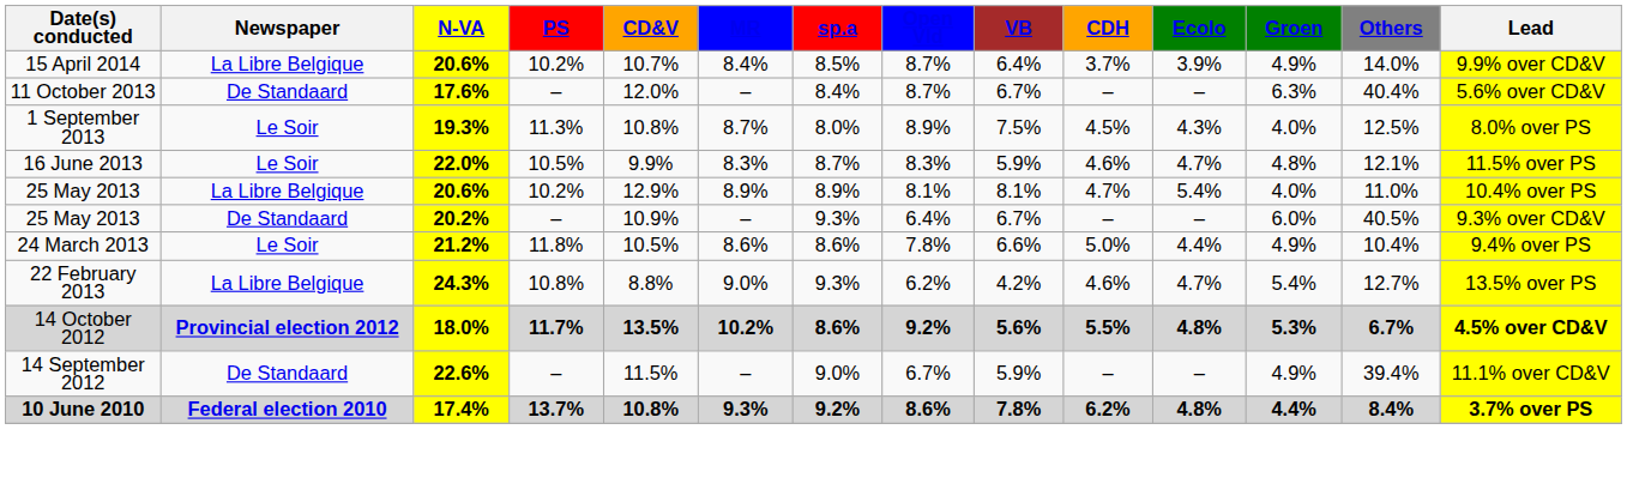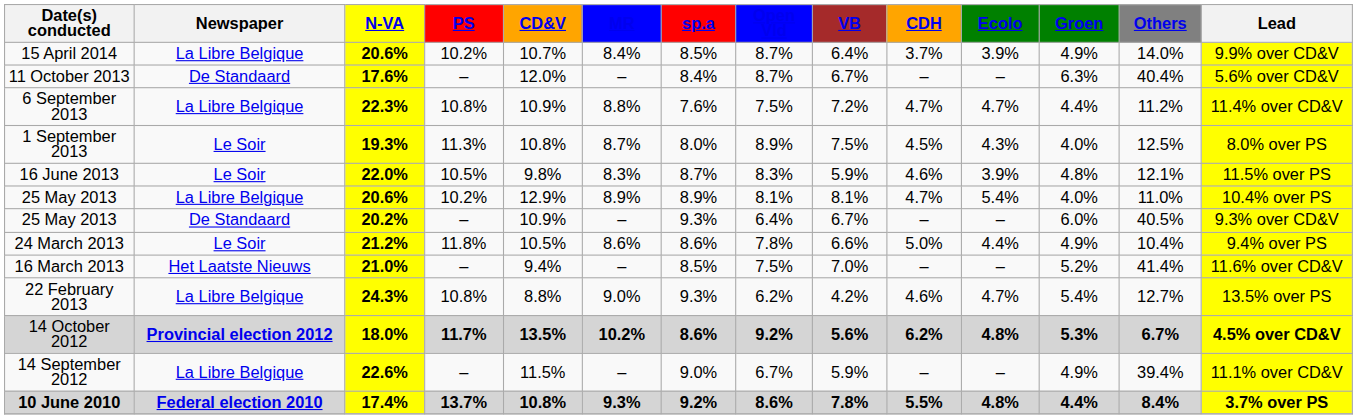+ row: 6 September 2013 | La Libre Belgique | 22.3% | 10.8% | 10.9% | 8.8% | 7.6% | 7.5% | 7.2% | 4.7% | 4.7% | 4.4% | 11.2% | 11.4% over CD&V
16 June 2013 | CD&V: 9.9% -> 9.8%
16 June 2013 | Ecolo: 4.7% -> 3.9%
+ row: 16 March 2013 | Het Laatste Nieuws | 21.0% | – | 9.4% | – | 8.5% | 7.5% | 7.0% | – | – | 5.2% | 41.4% | 11.6% over CD&V
14 October 2012 | CDH: 5.5% -> 6.2%
14 September 2012 | Newspaper: De Standaard -> La Libre Belgique
10 June 2010 | CDH: 6.2% -> 5.5%
